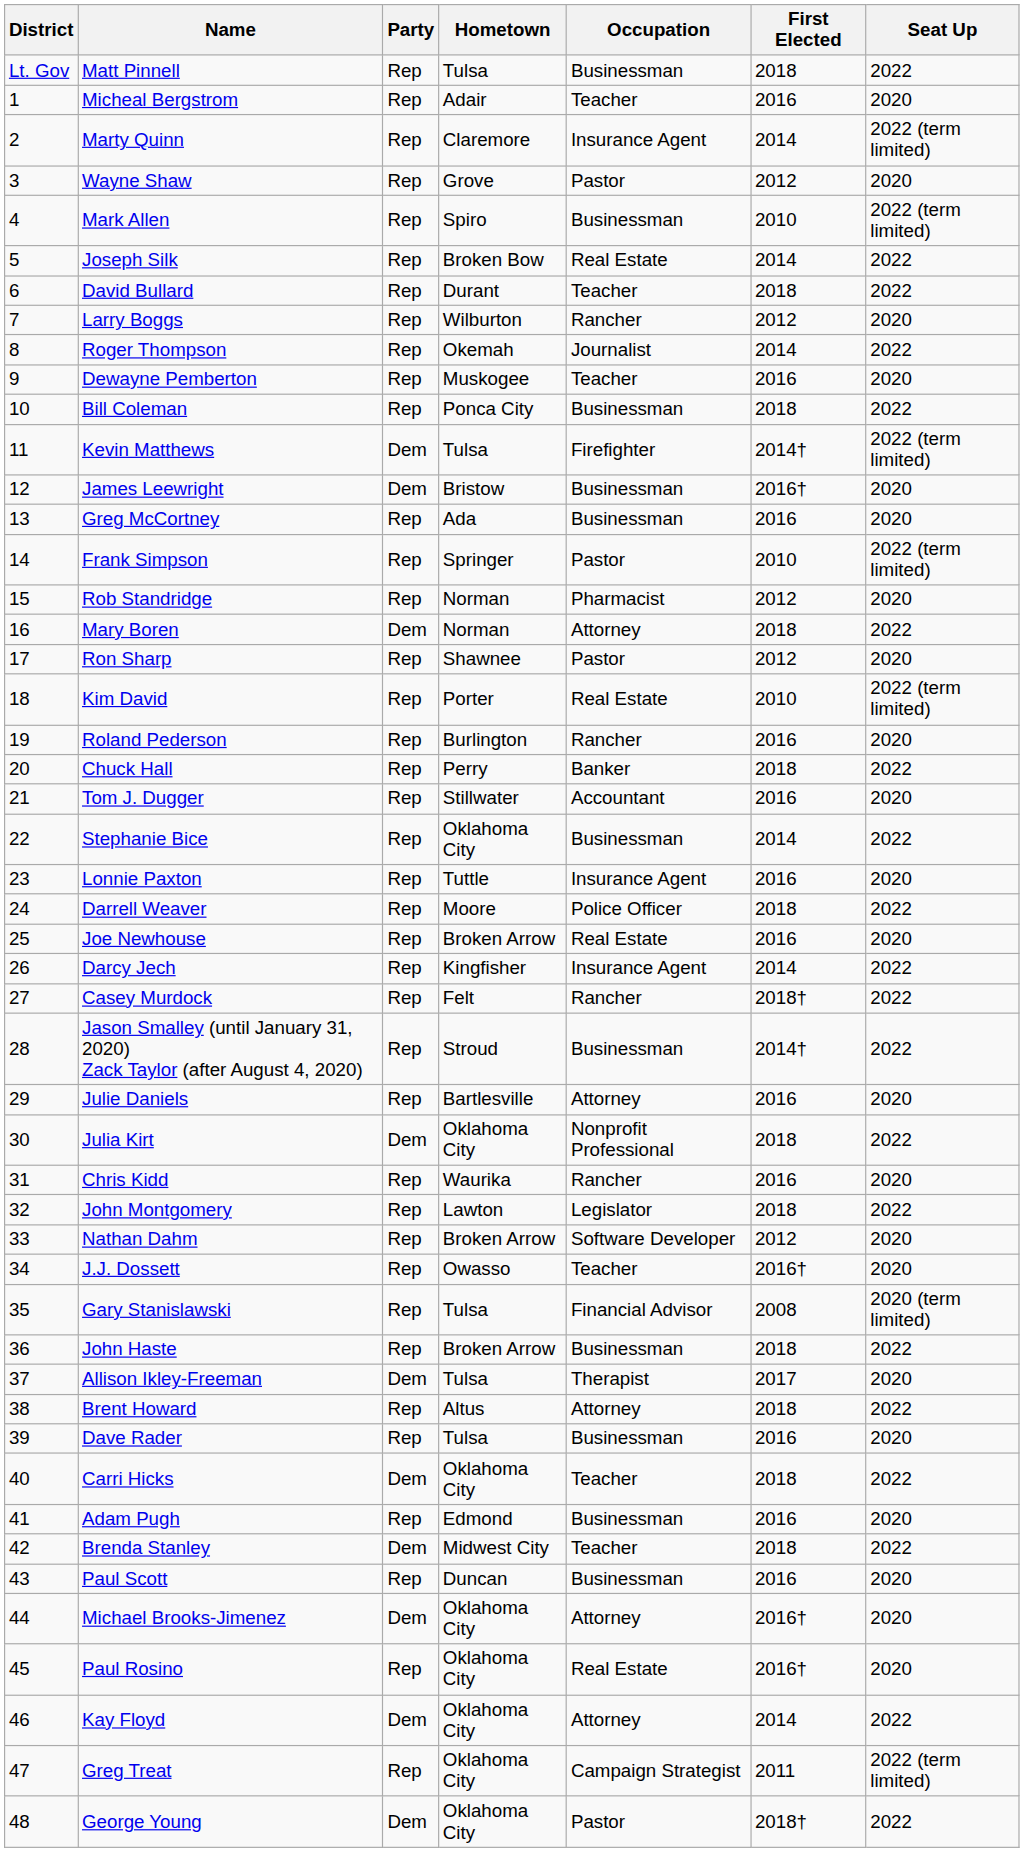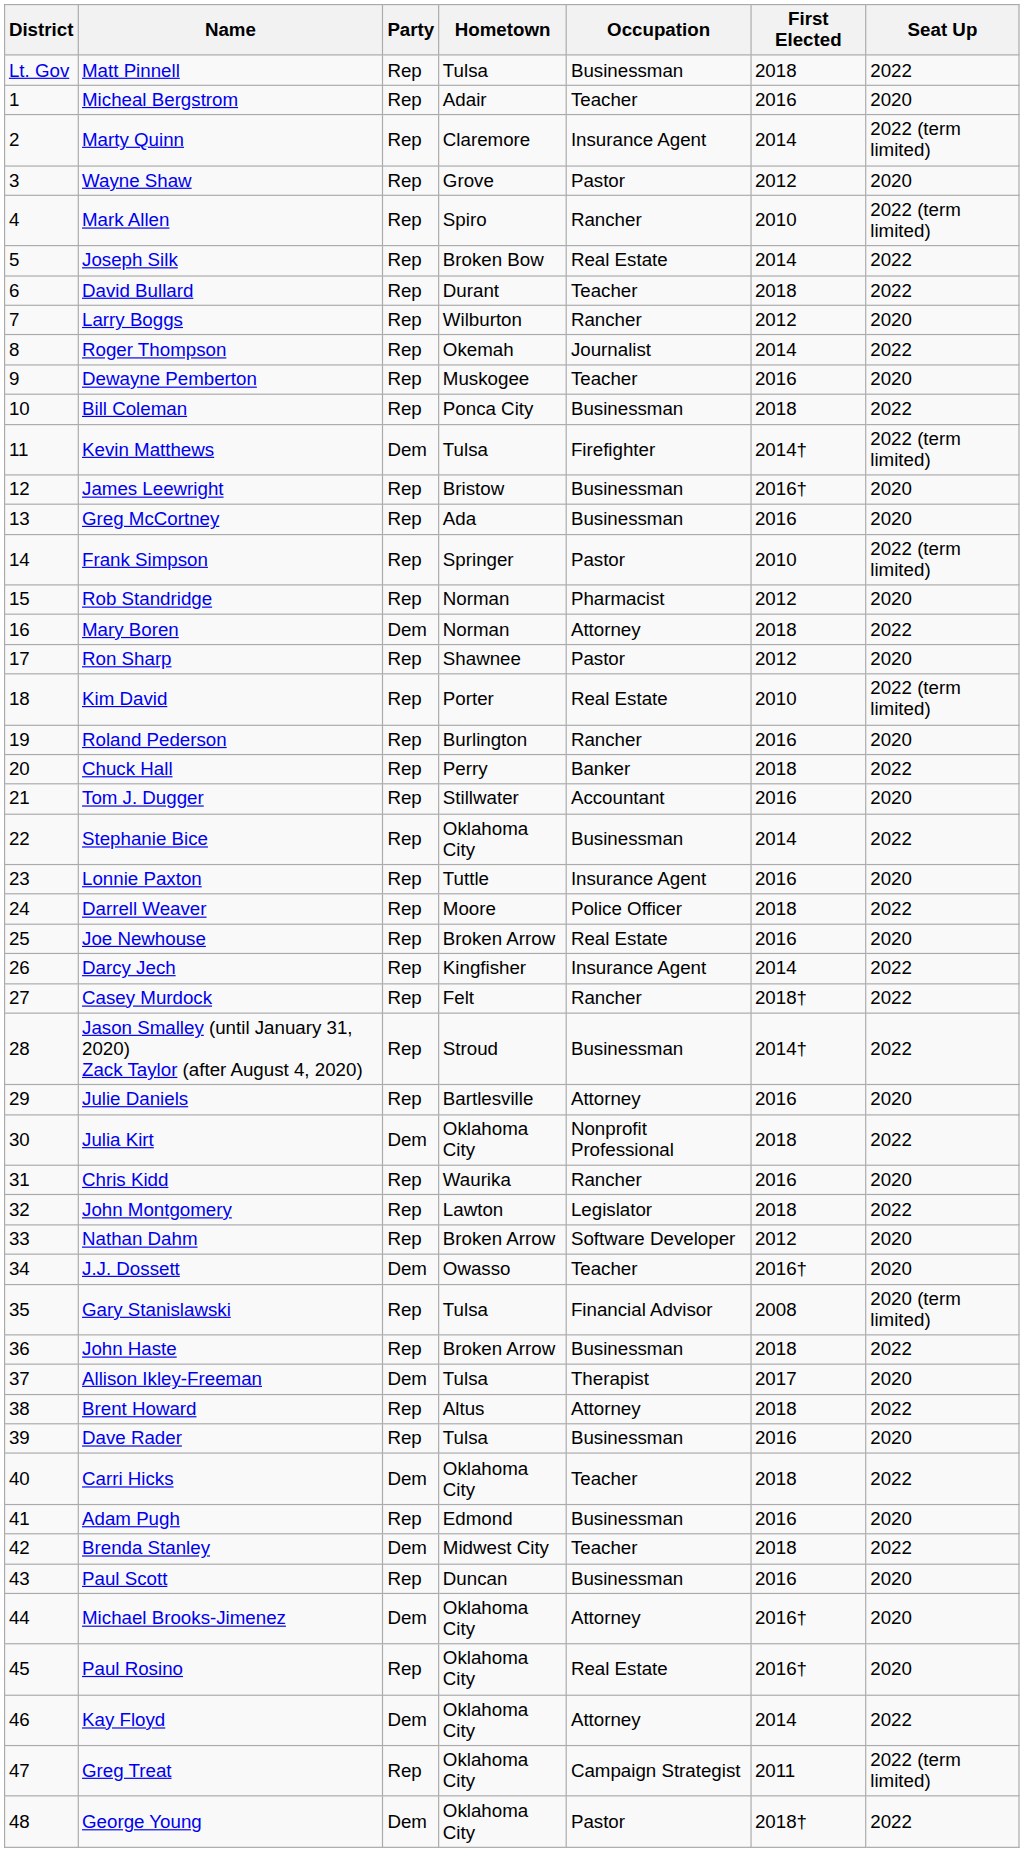Mark Allen | Occupation: Businessman -> Rancher
James Leewright | Party: Dem -> Rep
J.J. Dossett | Party: Rep -> Dem
